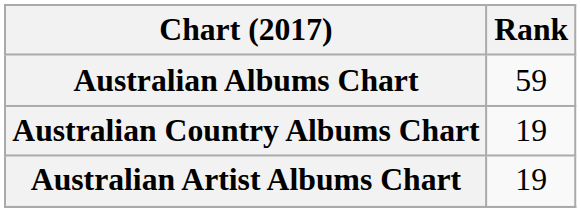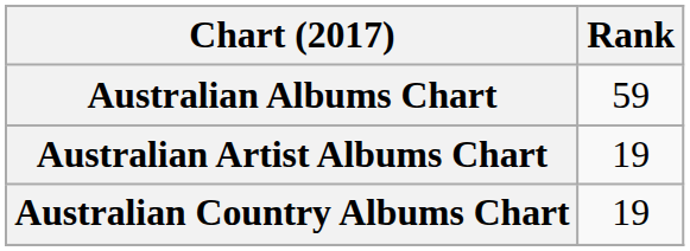rows swapped: Australian Artist Albums Chart <-> Australian Country Albums Chart
